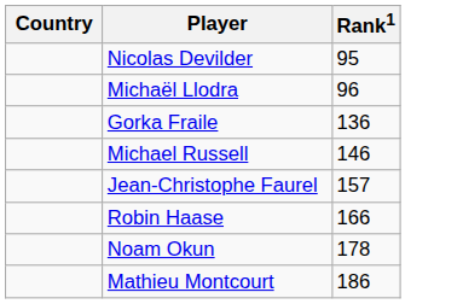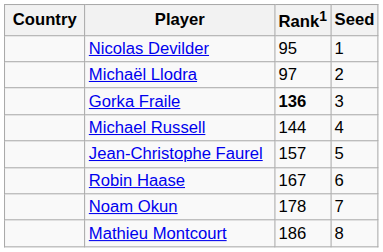+ column: Seed | 1 | 2 | 3 | 4 | 5 | 6 | 7 | 8
Michaël Llodra | Rank1: 96 -> 97
Gorka Fraile | Rank1: normal -> bold
Michael Russell | Rank1: 146 -> 144
Robin Haase | Rank1: 166 -> 167
